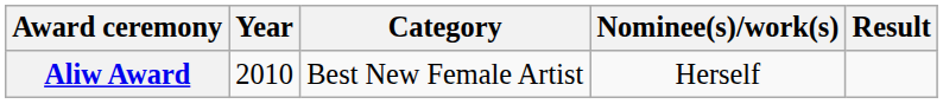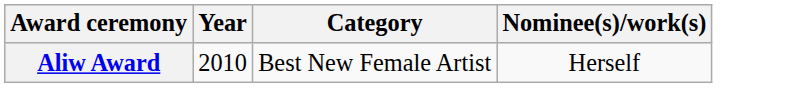- column: Result
